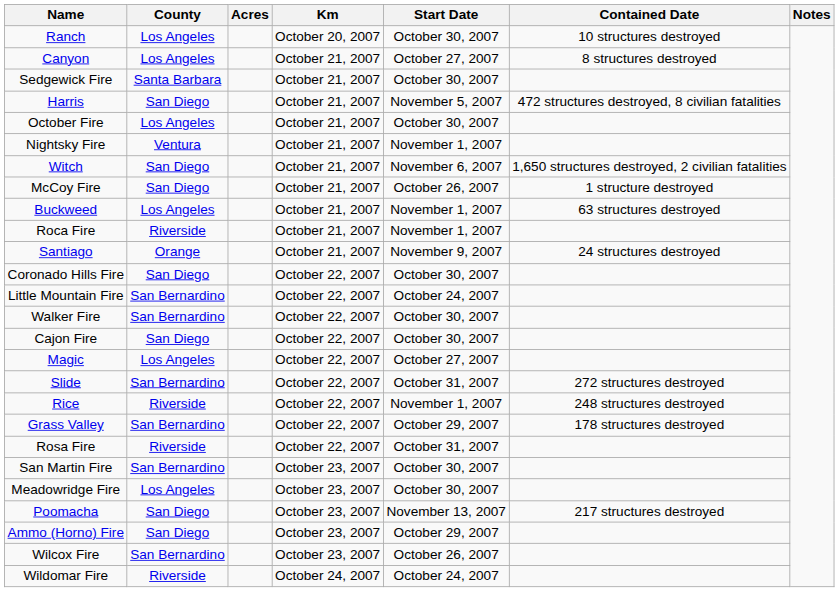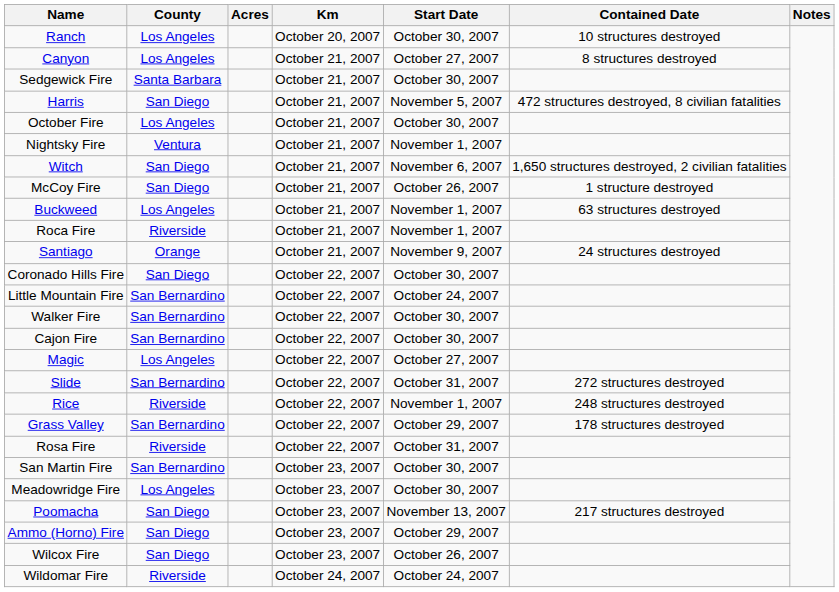Cajon Fire | County: San Diego -> San Bernardino
Wilcox Fire | County: San Bernardino -> San Diego
